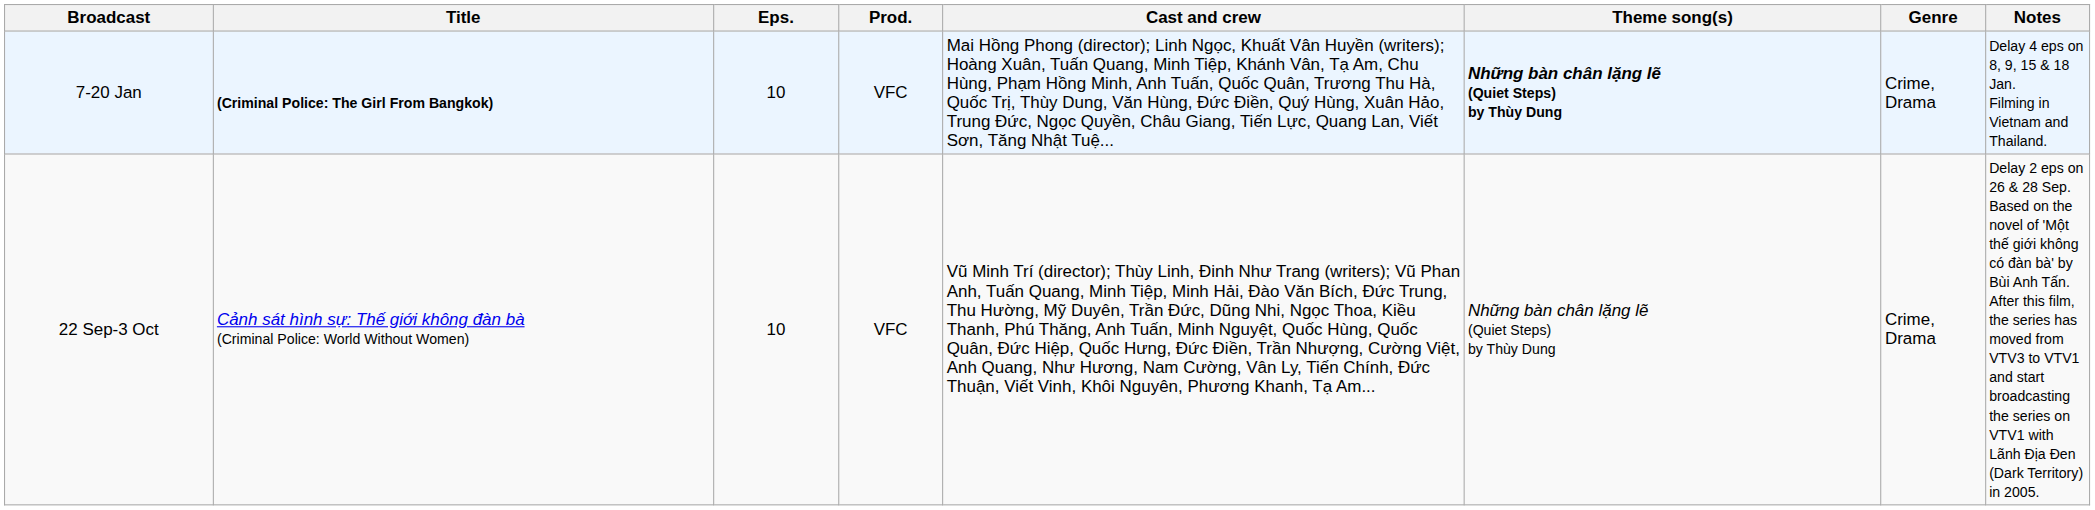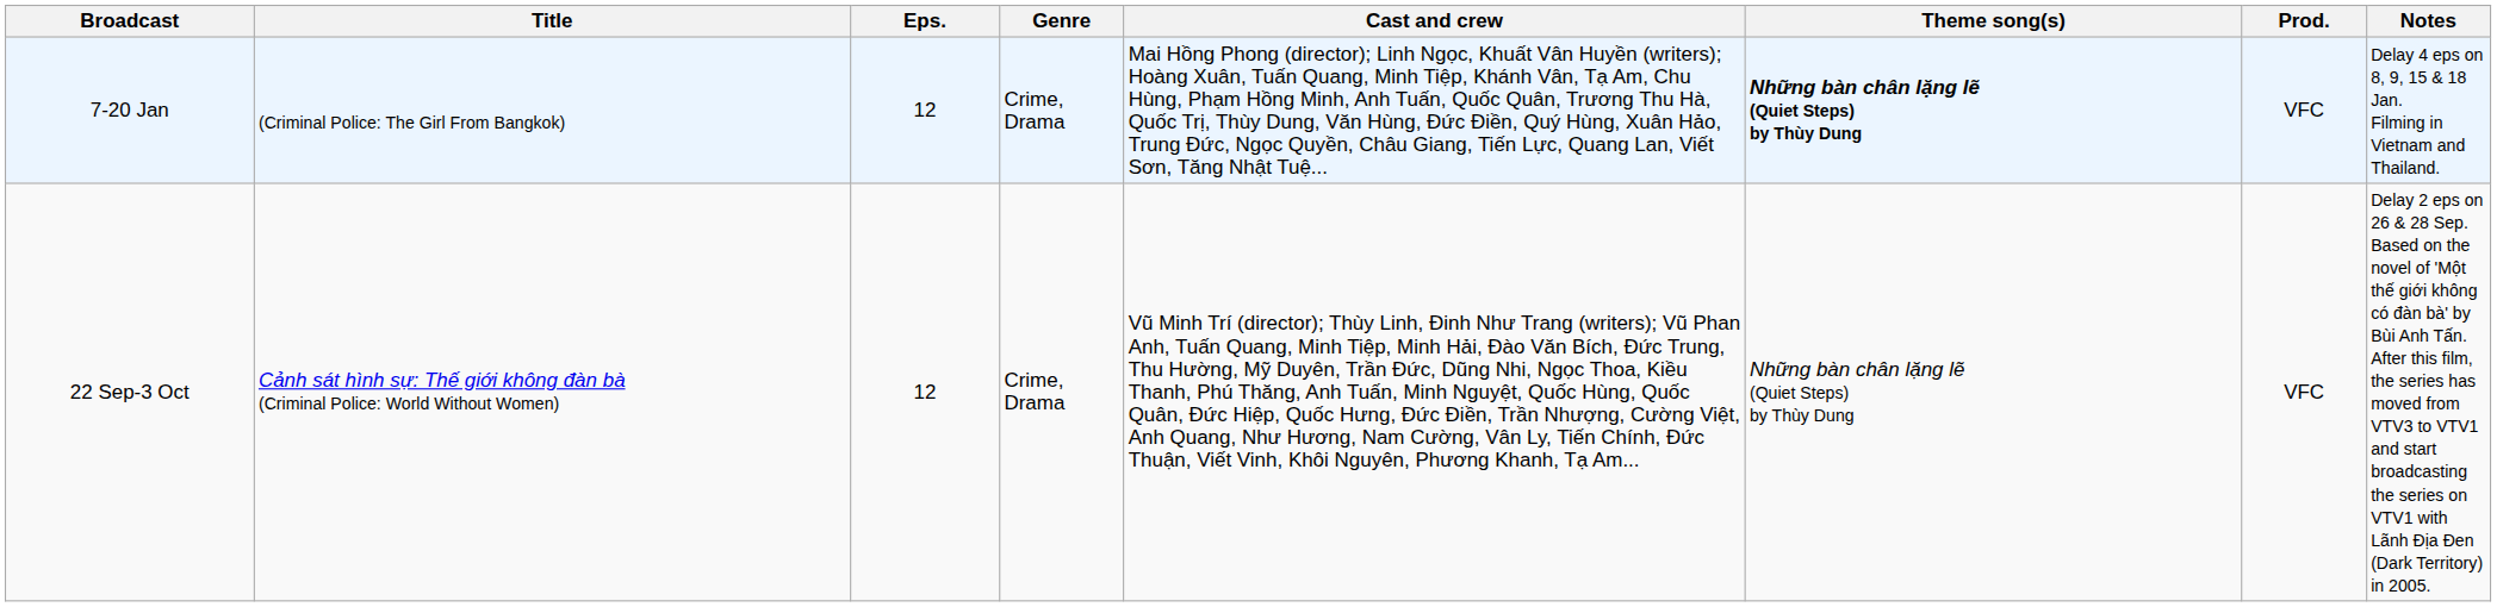columns swapped: Prod. <-> Genre
7-20 Jan | Title: bold -> normal
7-20 Jan | Eps.: 10 -> 12
22 Sep-3 Oct | Eps.: 10 -> 12
